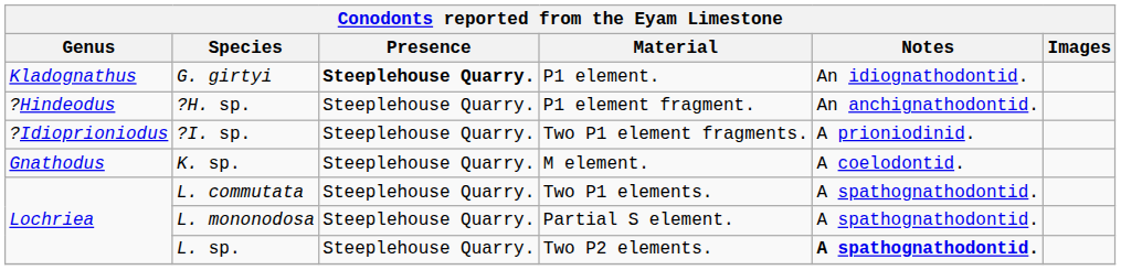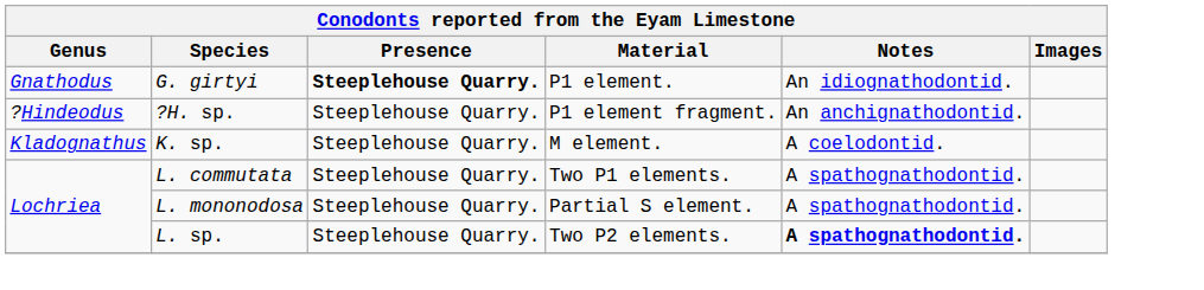G. girtyi | Genus: Kladognathus -> Gnathodus
- row: ?Idioprioniodus | ?I. sp. | Steeplehouse Quarry. | Two P1 element fragments. | A prioniodinid.
K. sp. | Genus: Gnathodus -> Kladognathus
